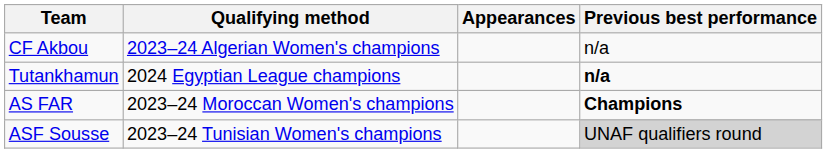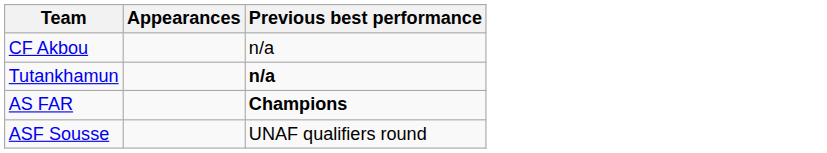- column: Qualifying method | 2023–24 Algerian Women's champions | 2024 Egyptian League champions | 2023–24 Moroccan Women's champions | 2023–24 Tunisian Women's champions
ASF Sousse | Previous best performance: lightgrey background -> no background
